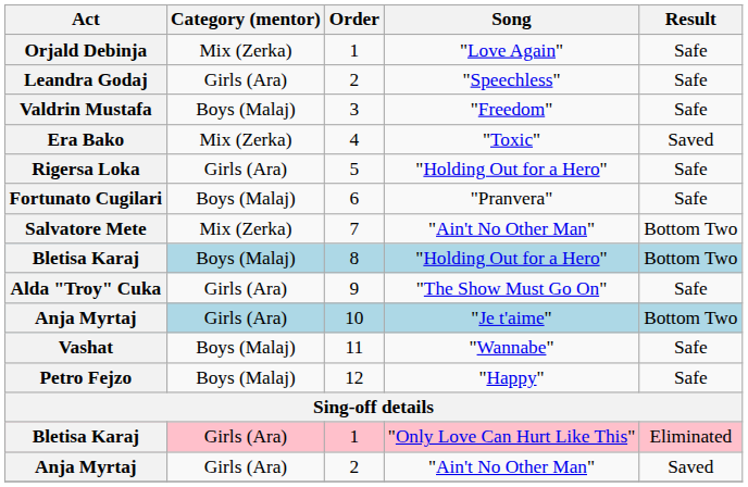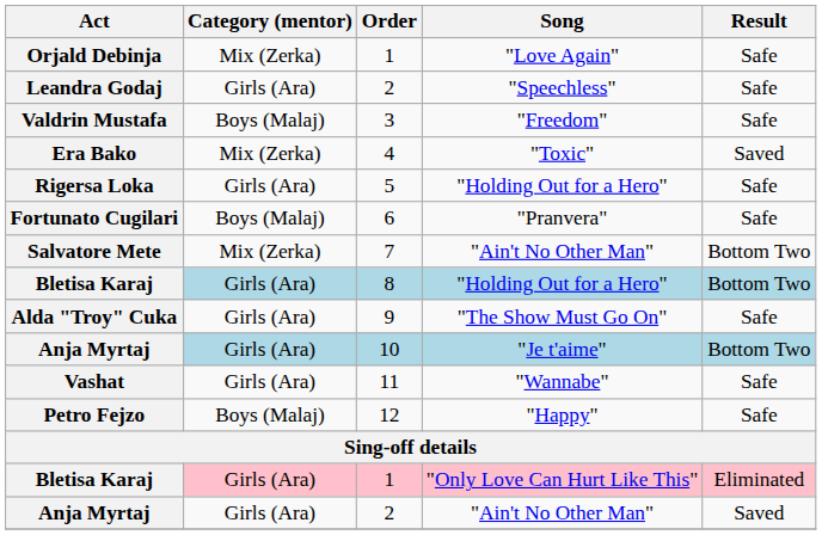Bletisa Karaj / 8 | Category (mentor): Boys (Malaj) -> Girls (Ara)
Vashat | Category (mentor): Boys (Malaj) -> Girls (Ara)
